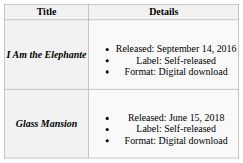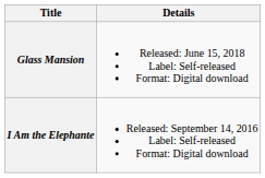rows swapped: I Am the Elephante <-> Glass Mansion
